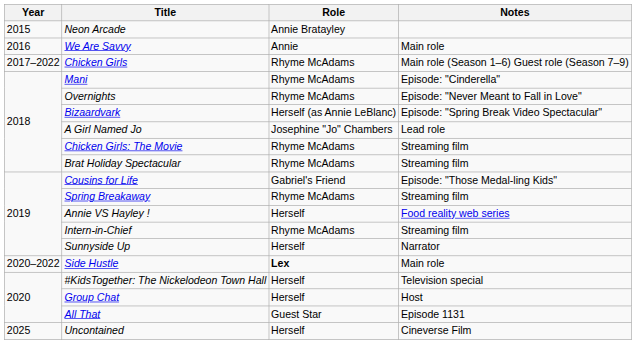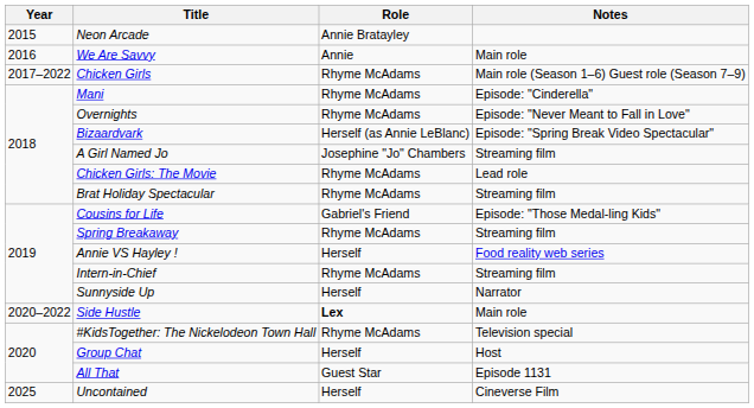A Girl Named Jo | Notes: Lead role -> Streaming film
Chicken Girls: The Movie | Notes: Streaming film -> Lead role
#KidsTogether: The Nickelodeon Town Hall | Role: Herself -> Rhyme McAdams
